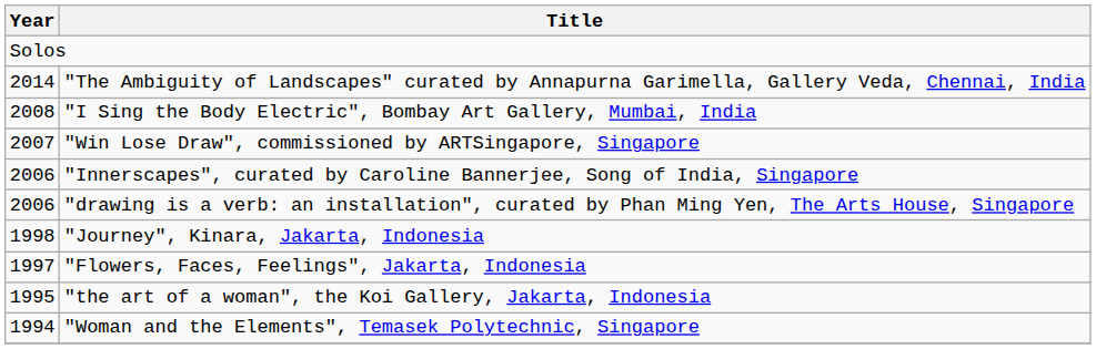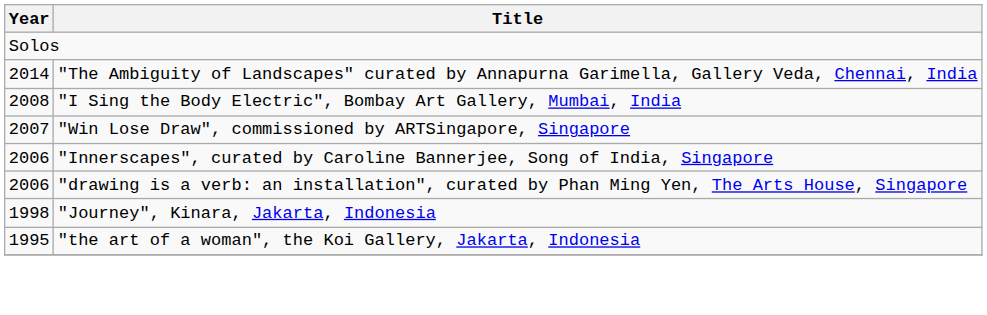- row: 1997 | "Flowers, Faces, Feelings", Jakarta, Indonesia
- row: 1994 | "Woman and the Elements", Temasek Polytechnic, Singapore
